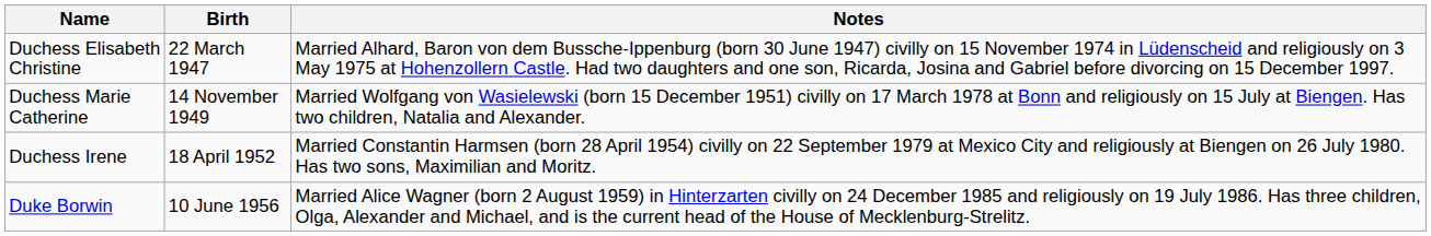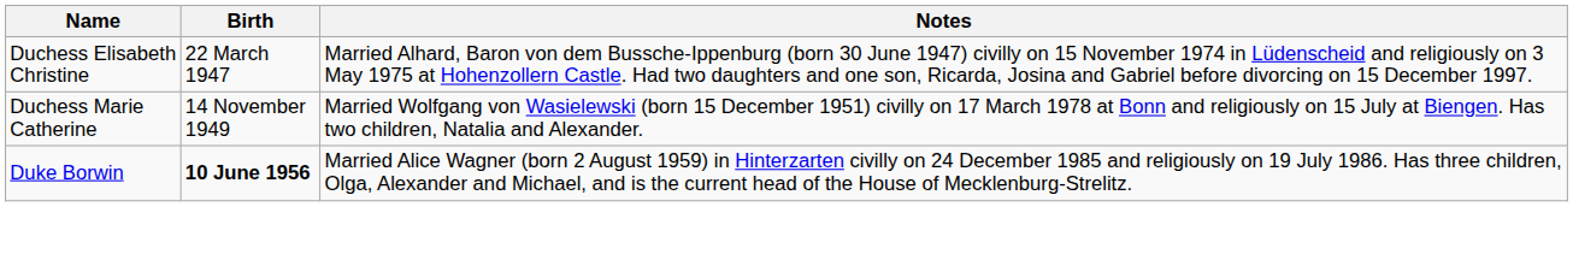- row: Duchess Irene | 18 April 1952 | Married Constantin Harmsen (born 28 April 1954) civilly on 22 September 1979 at Mexico City and religiously at Biengen on 26 July 1980. Has two sons, Maximilian and Moritz.
Duke Borwin | Birth: normal -> bold
